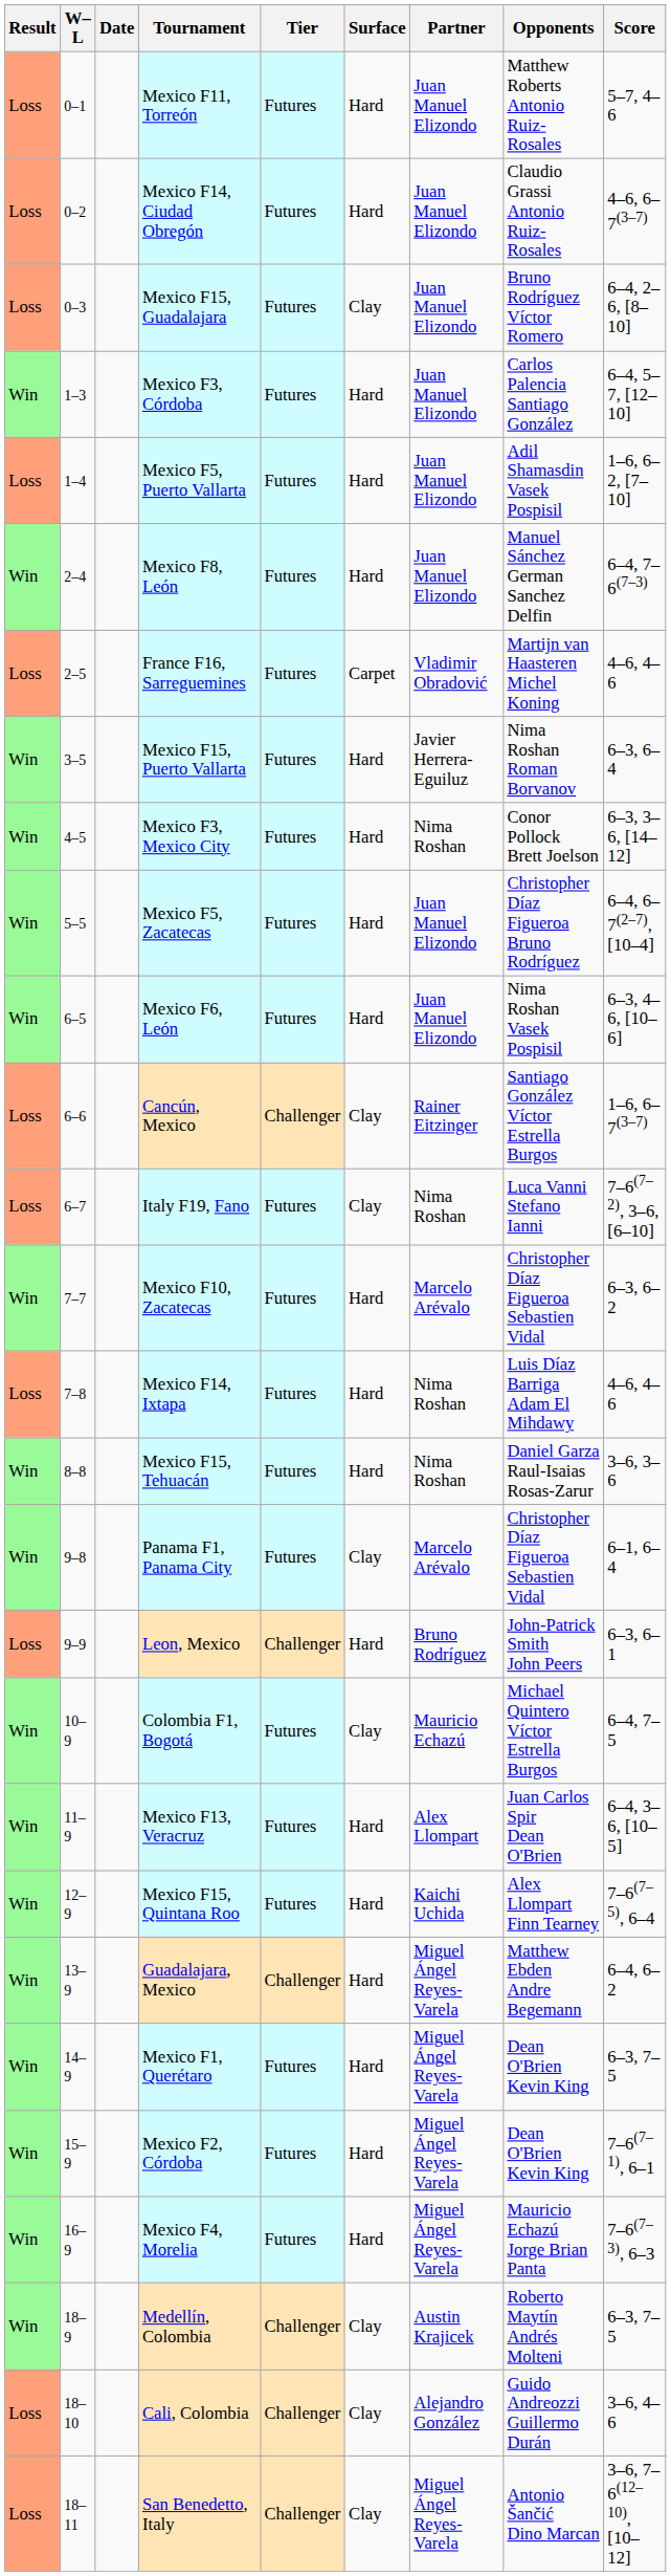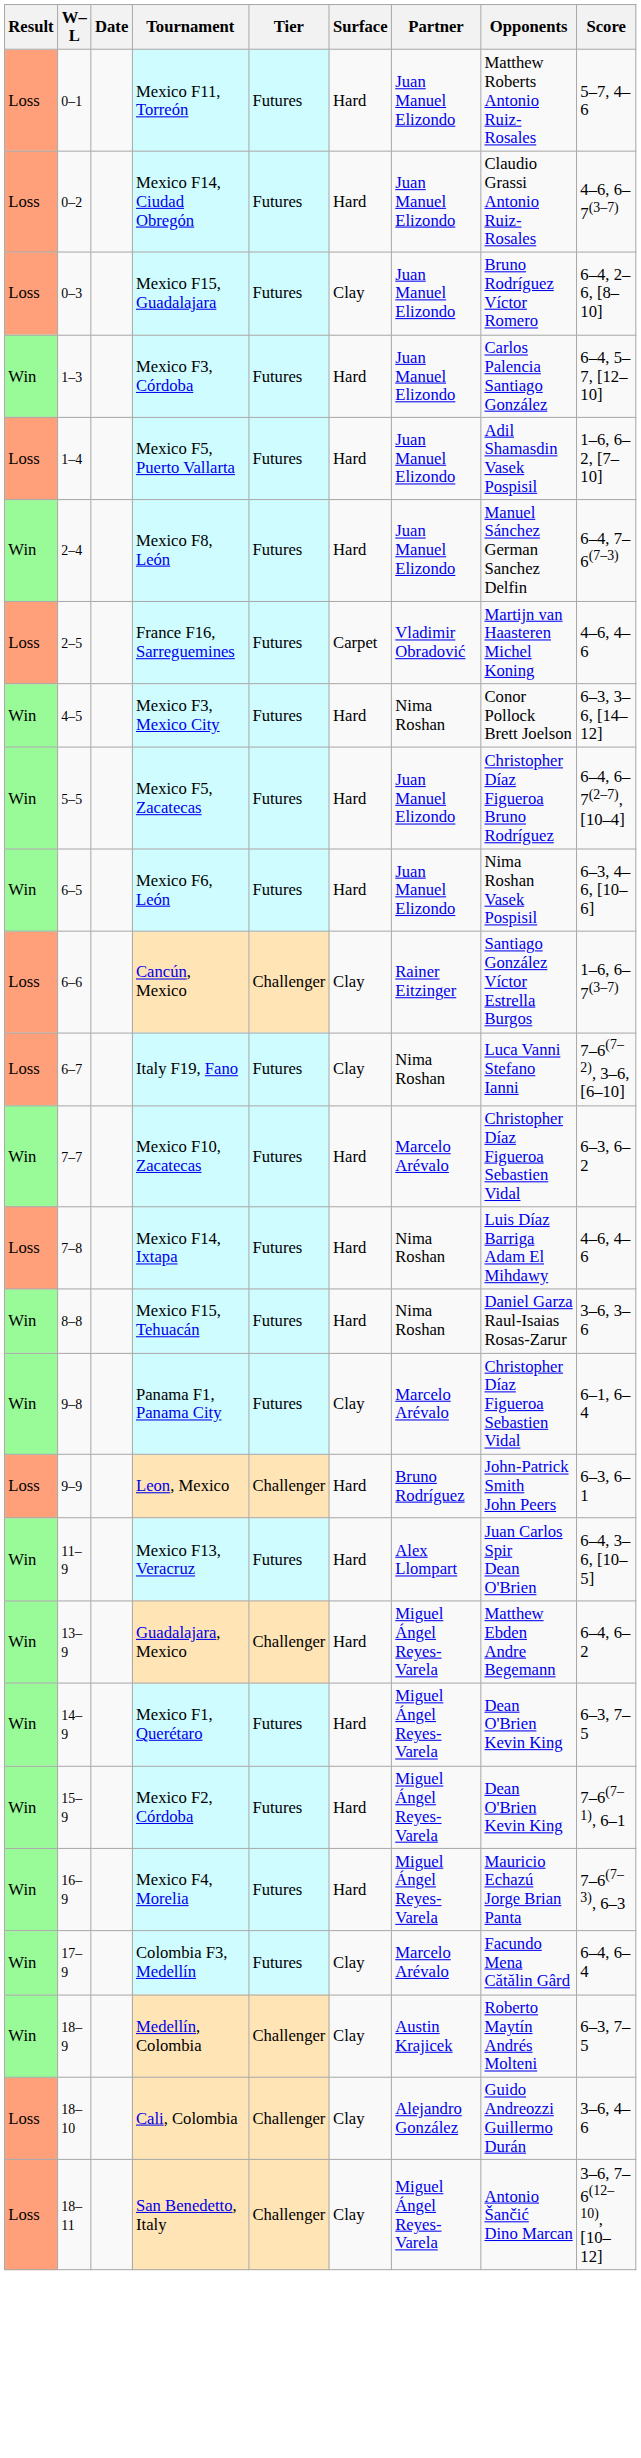- row: Win | 3–5 | Mexico F15, Puerto Vallarta | Futures | Hard | Javier Herrera-Eguiluz | Nima Roshan Roman Borvanov | 6–3, 6–4
- row: Win | 10–9 | Colombia F1, Bogotá | Futures | Clay | Mauricio Echazú | Michael Quintero Víctor Estrella Burgos | 6–4, 7–5
- row: Win | 12–9 | Mexico F15, Quintana Roo | Futures | Hard | Kaichi Uchida | Alex Llompart Finn Tearney | 7–6(7–5), 6–4
+ row: Win | 17–9 | Colombia F3, Medellín | Futures | Clay | Marcelo Arévalo | Facundo Mena Cătălin Gârd | 6–4, 6–4
